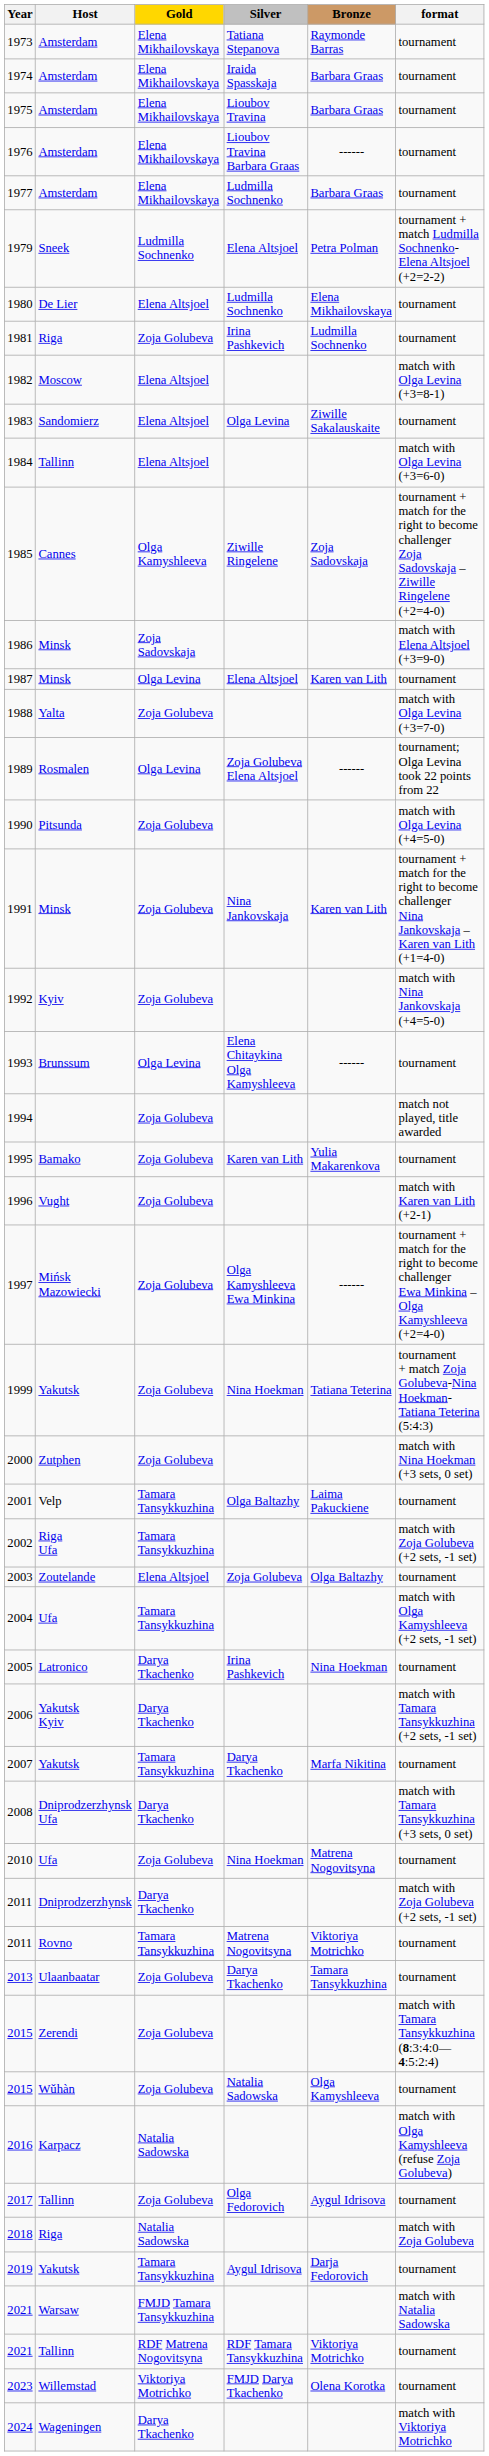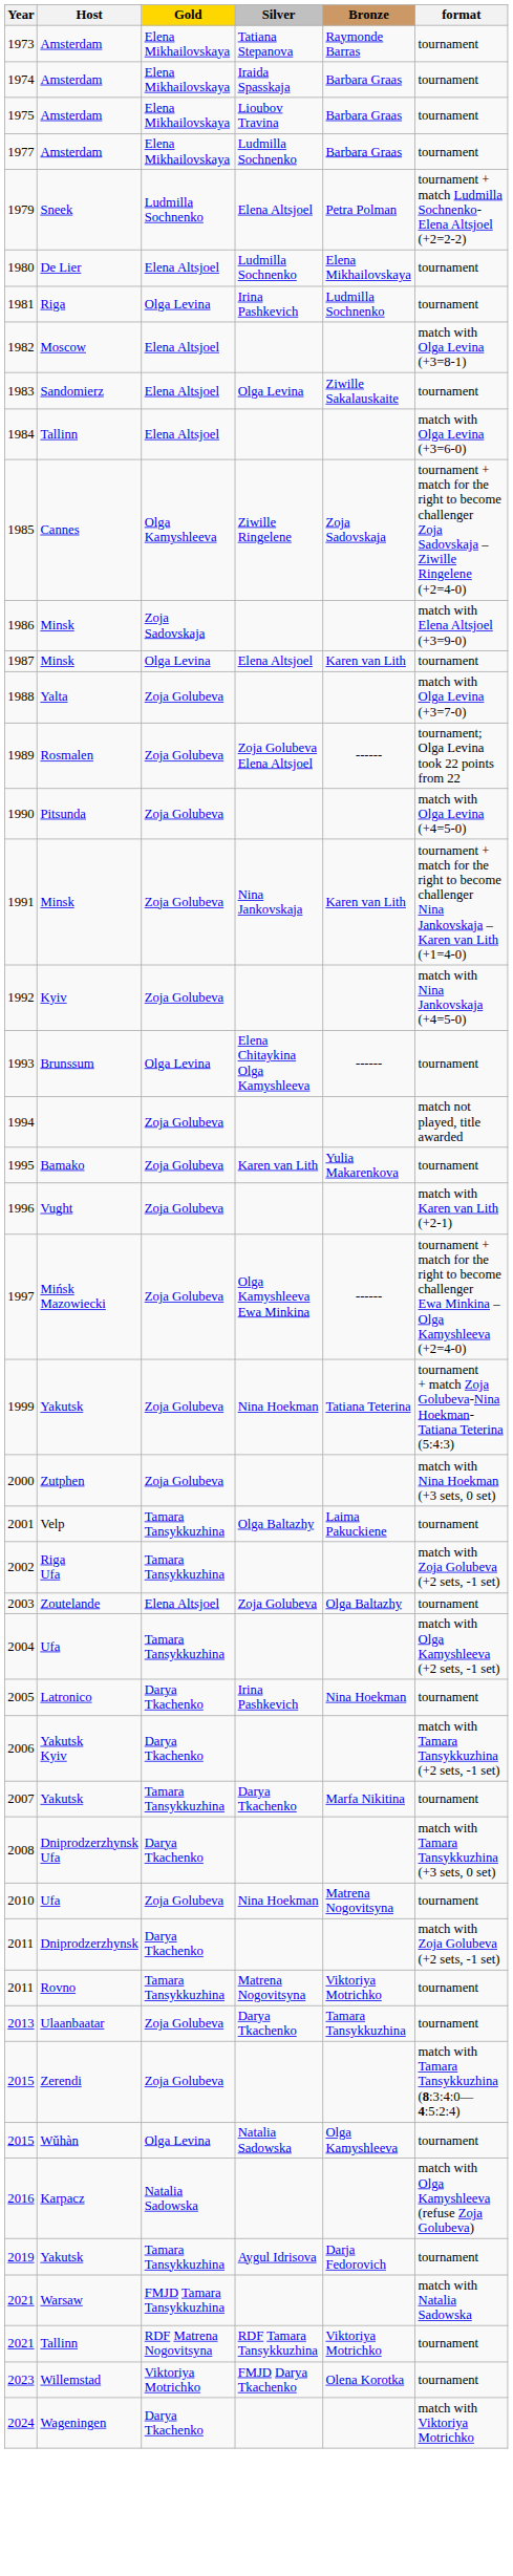- row: 1976 | Amsterdam | Elena Mikhailovskaya | Lioubov Travina Barbara Graas | ------ | tournament
1981 | Gold: Zoja Golubeva -> Olga Levina
1989 | Gold: Olga Levina -> Zoja Golubeva
2015 / Wǔhàn | Gold: Zoja Golubeva -> Olga Levina
- row: 2017 | Tallinn | Zoja Golubeva | Olga Fedorovich | Aygul Idrisova | tournament
- row: 2018 | Riga | Natalia Sadowska | match with Zoja Golubeva
